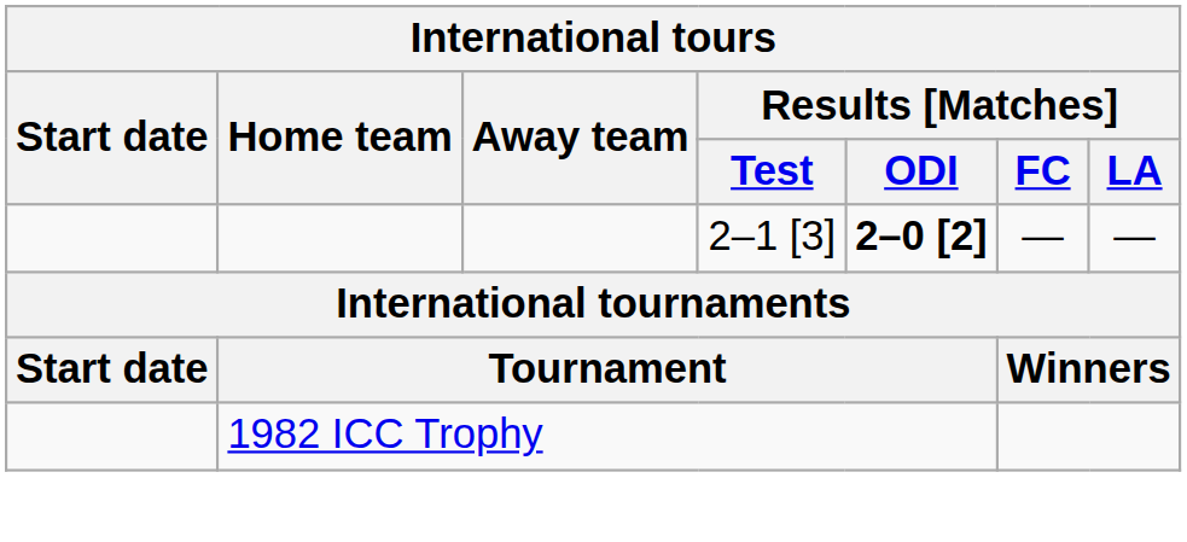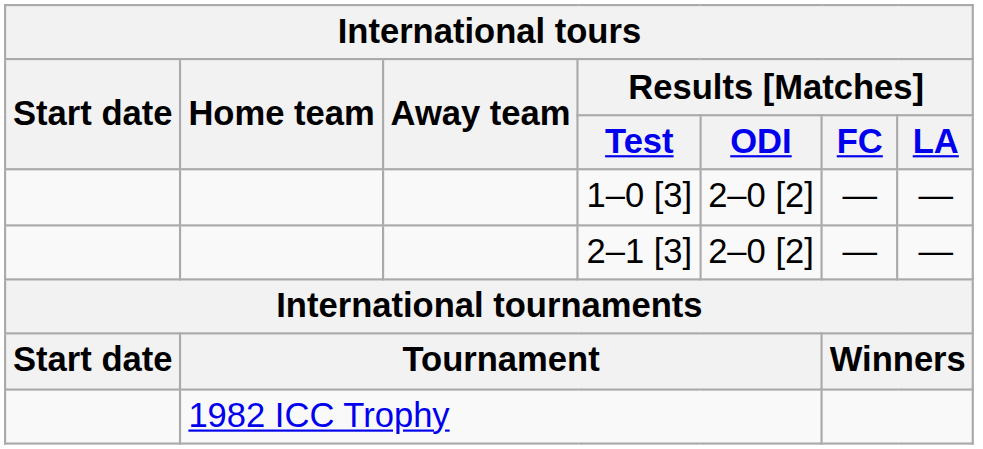+ row: 1–0 [3] | 2–0 [2] | — | —
2–1 [3] | Results [Matches] / ODI: bold -> normal
